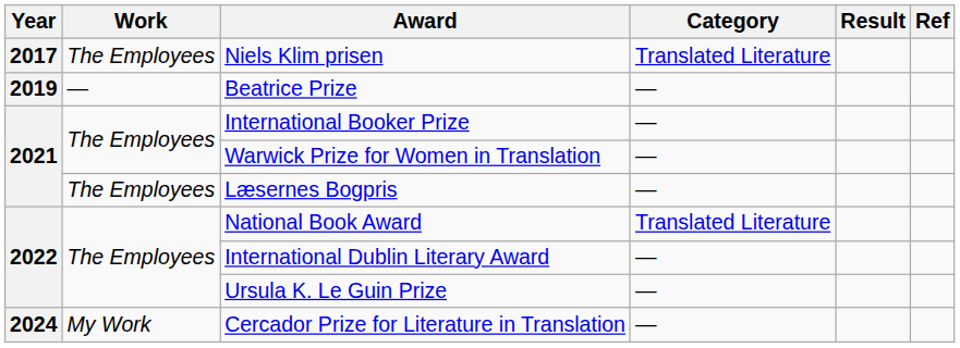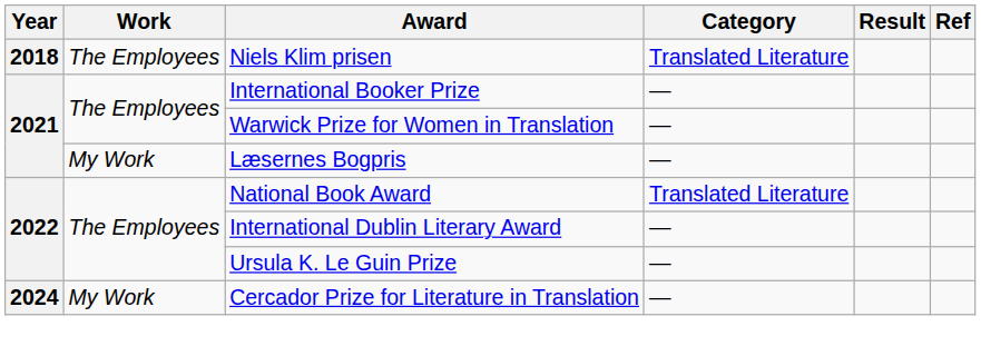Niels Klim prisen | Year: 2017 -> 2018
- row: 2019 | — | Beatrice Prize | —
Læsernes Bogpris | Work: The Employees -> My Work
